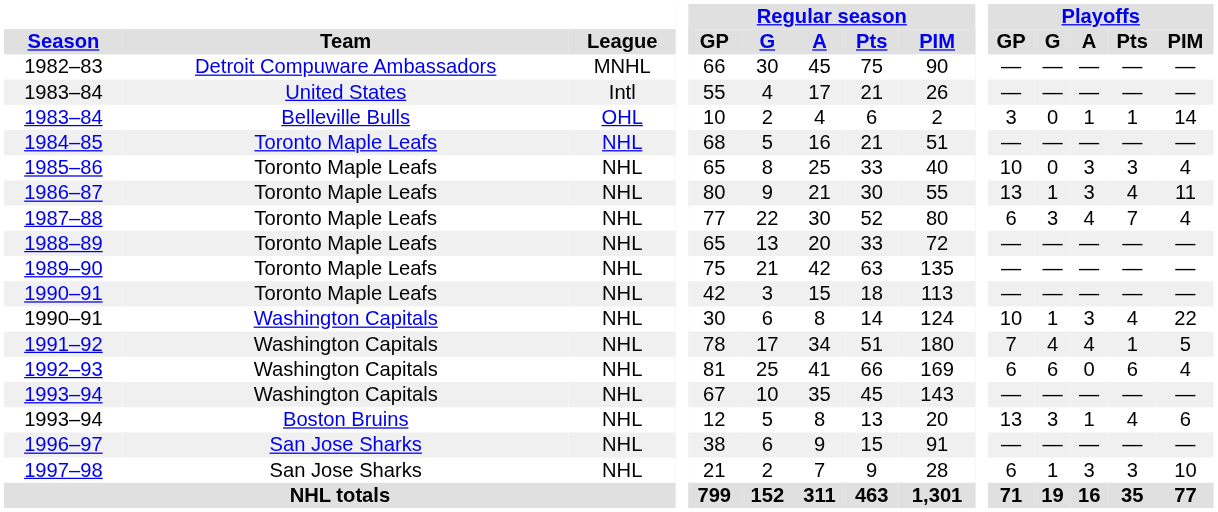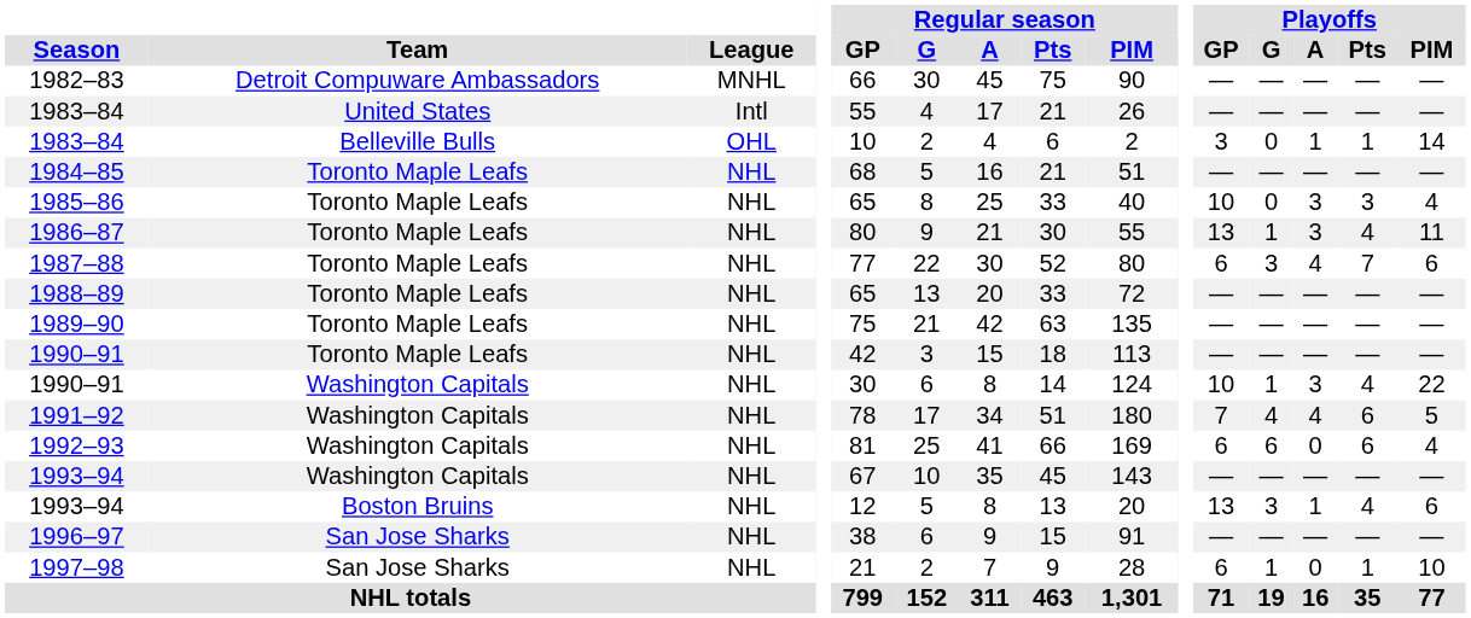1987–88 | Playoffs / PIM: 4 -> 6
1991–92 | Playoffs / Pts: 1 -> 6
1997–98 | Playoffs / A: 3 -> 0
1997–98 | Playoffs / Pts: 3 -> 1
